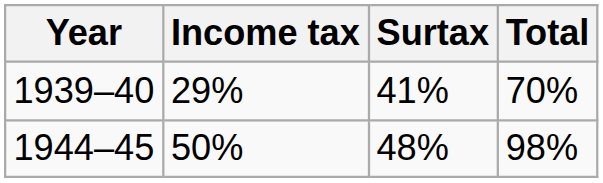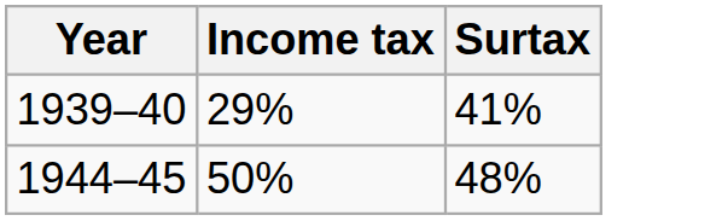- column: Total | 70% | 98%
